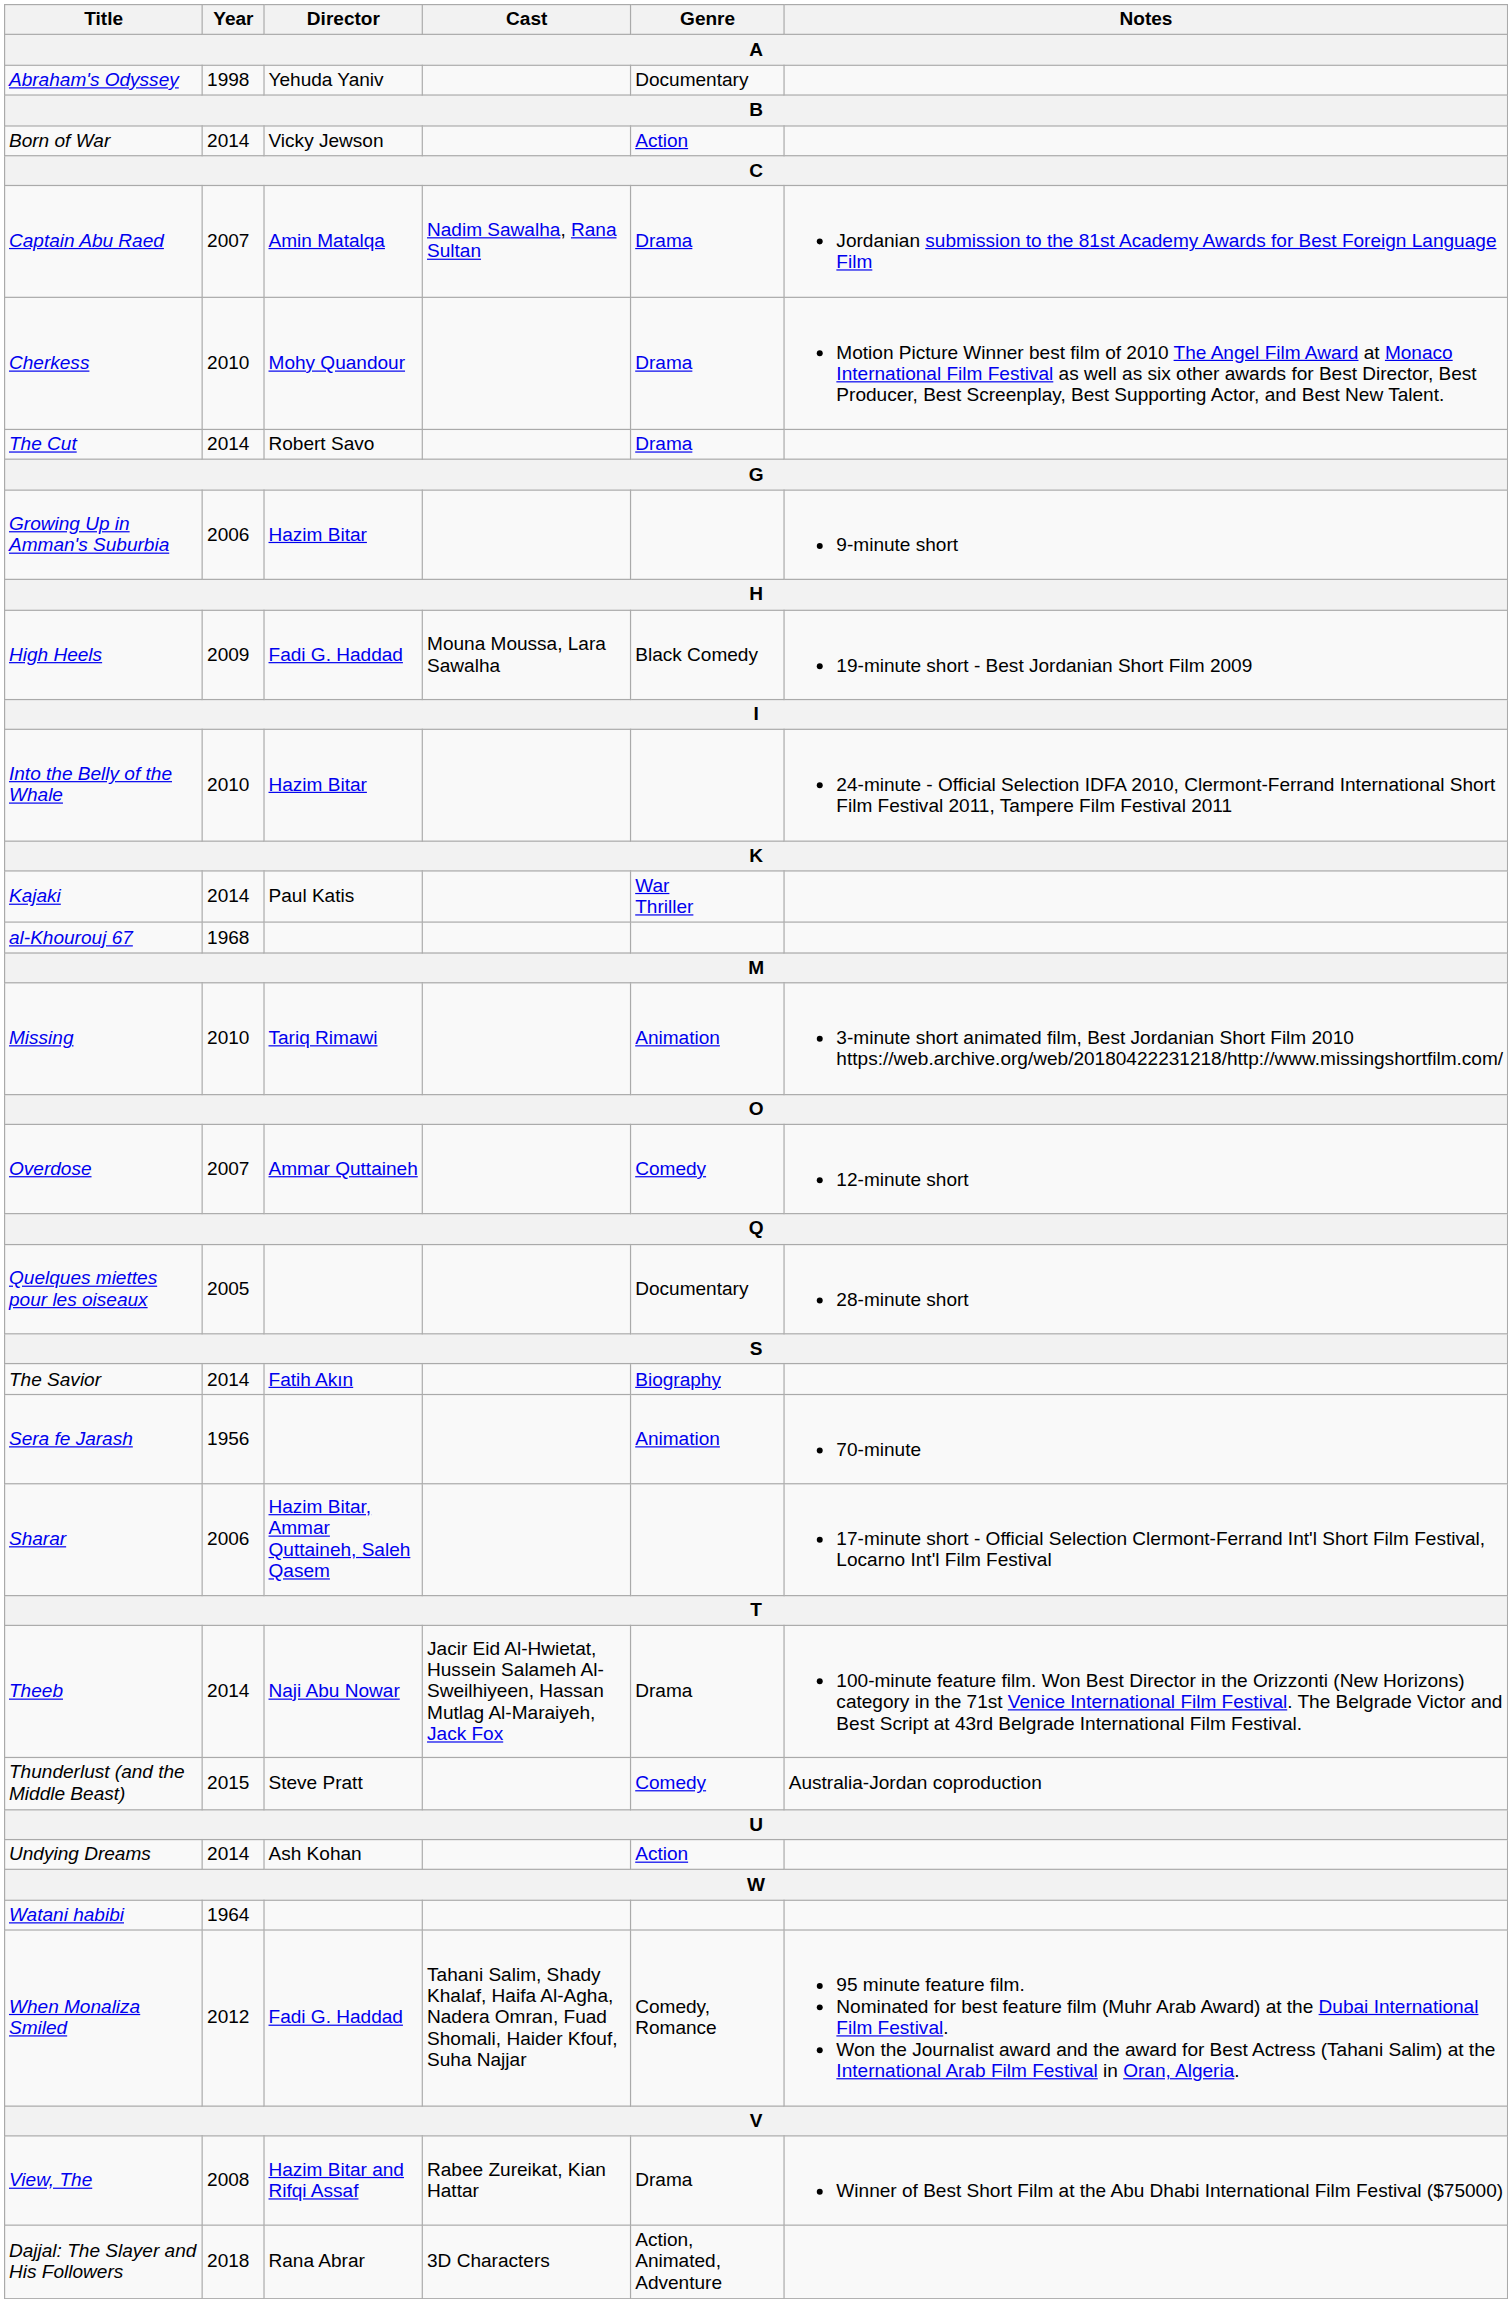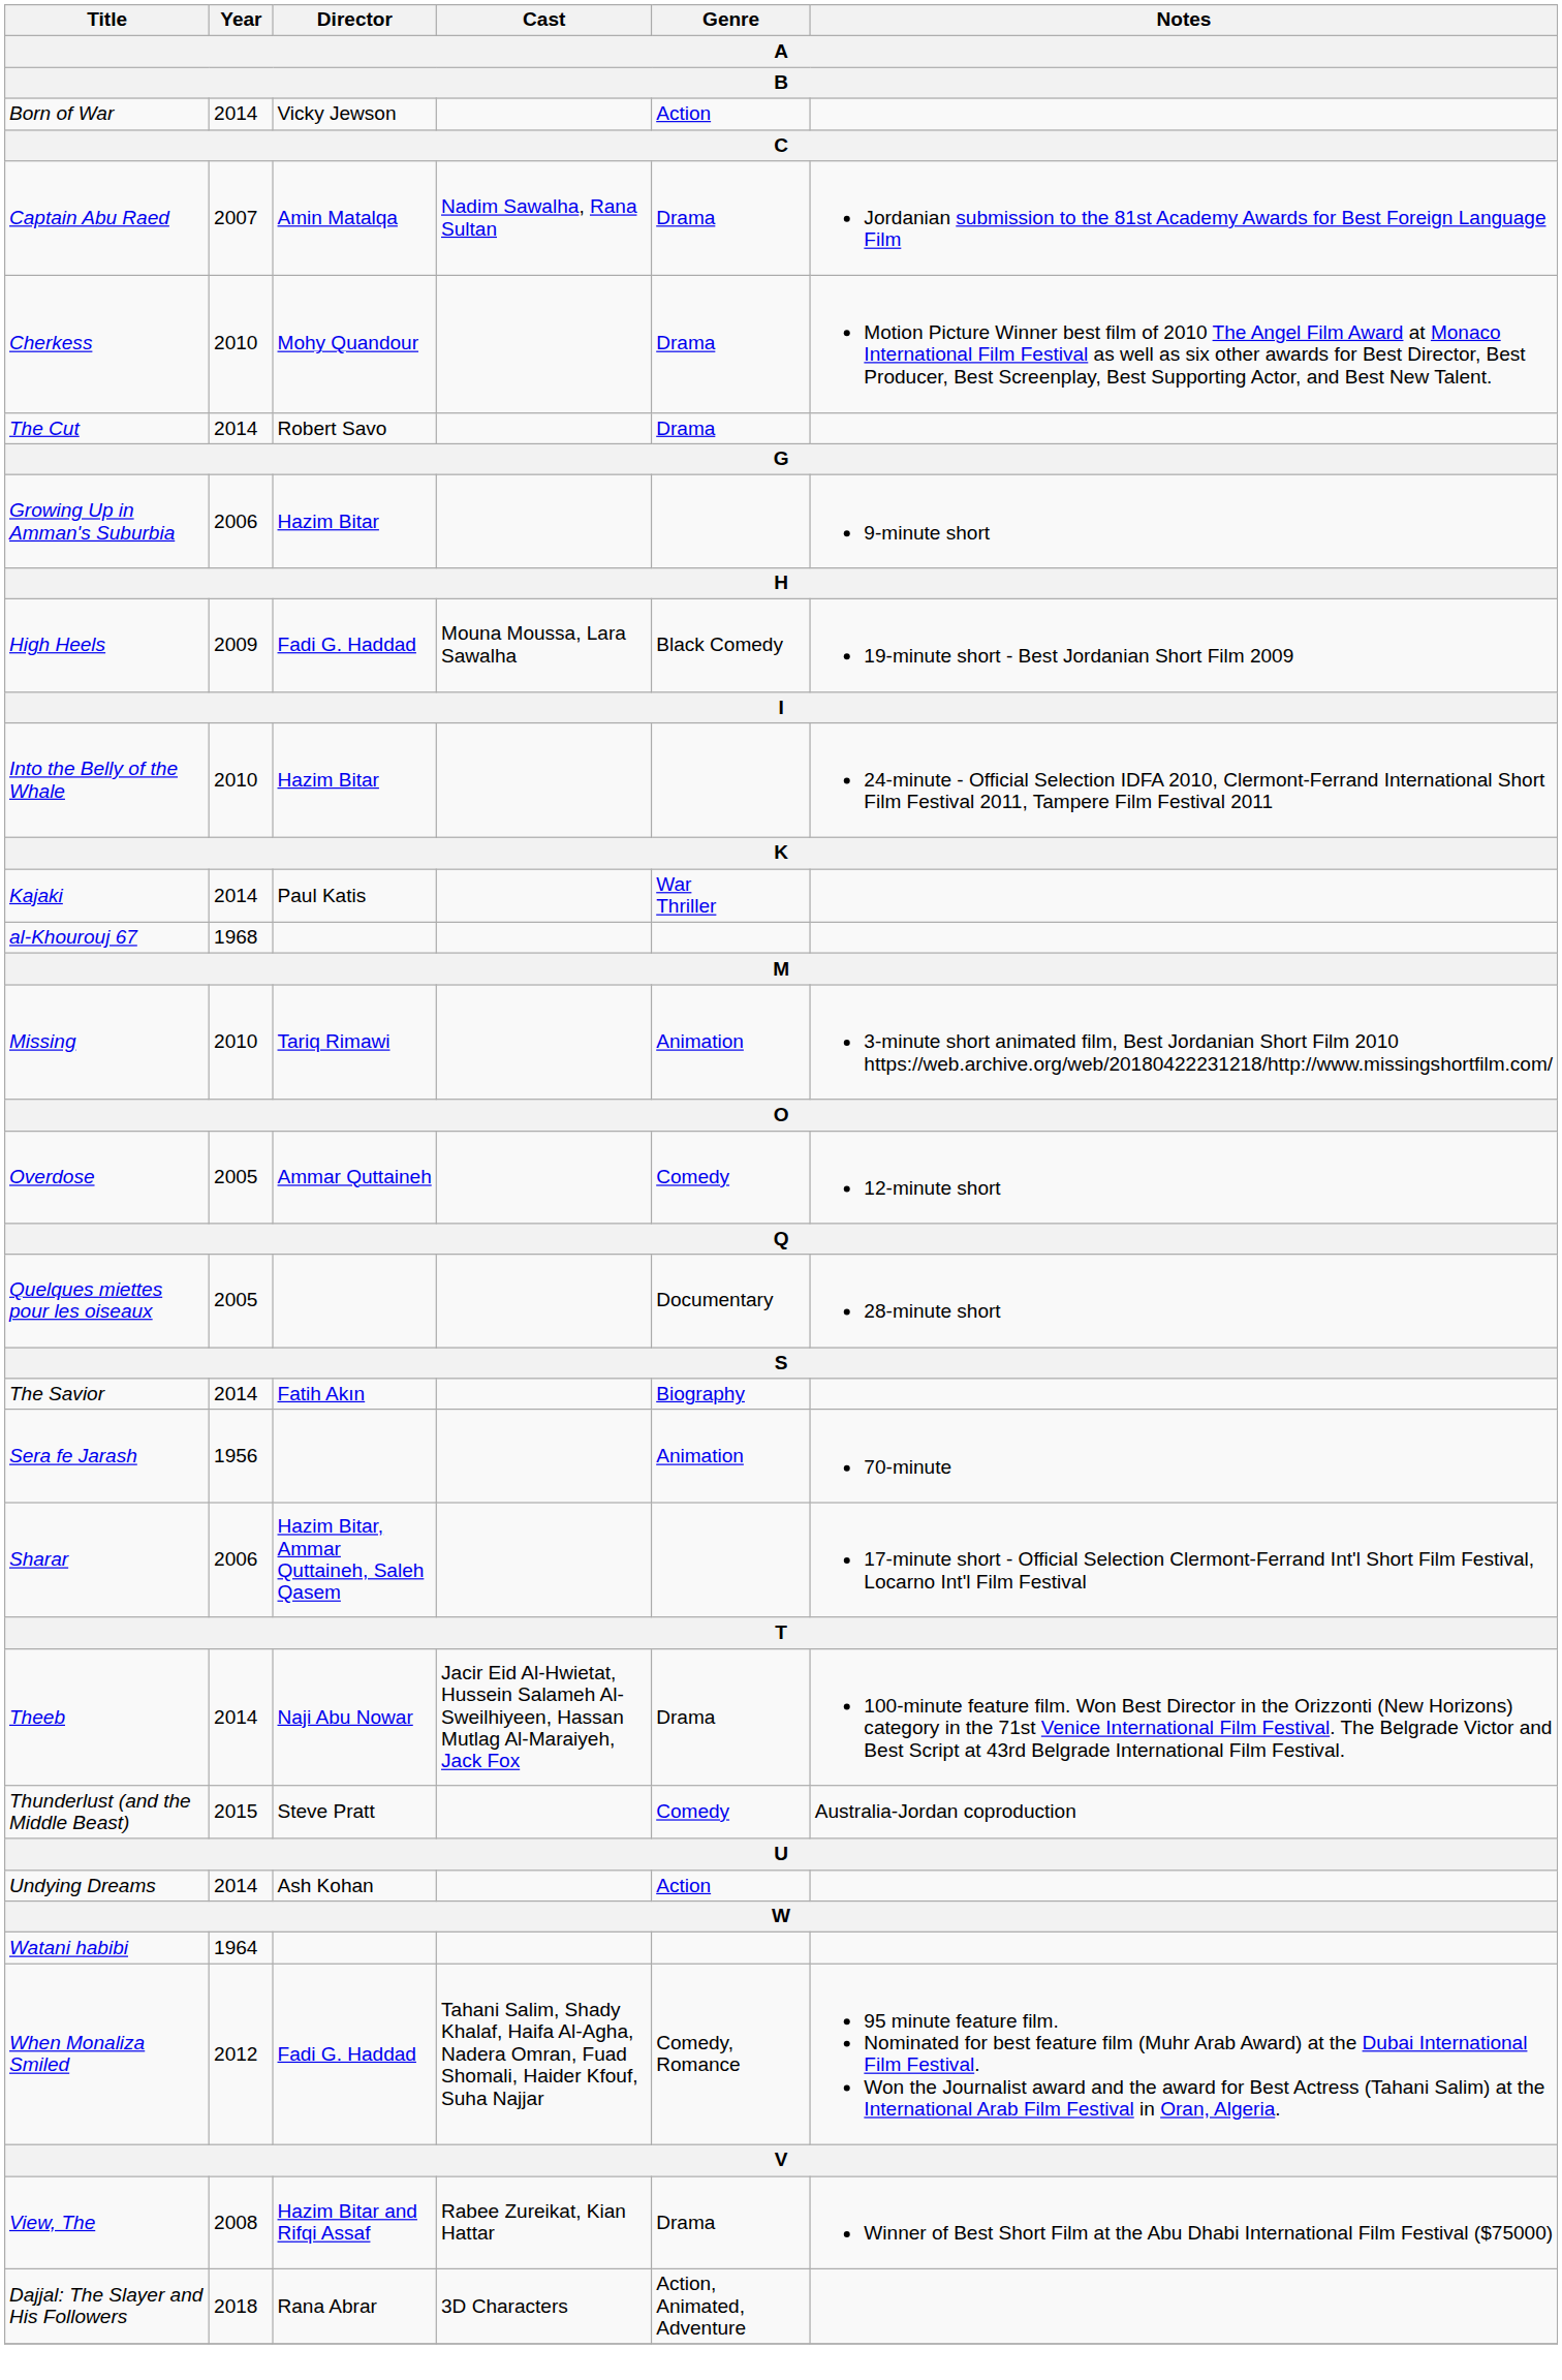- row: Abraham's Odyssey | 1998 | Yehuda Yaniv | Documentary
Overdose | Year: 2007 -> 2005
